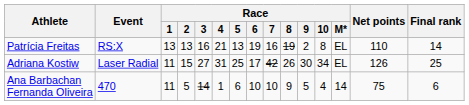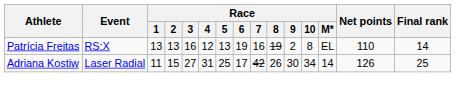Patrícia Freitas | Race / 4: 21 -> 12
Adriana Kostiw | Race / M*: EL -> 14
- row: Ana Barbachan Fernanda Oliveira | 470 | 11 | 5 | 14 | 1 | 6 | 10 | 10 | 9 | 5 | 4 | 14 | 75 | 6
